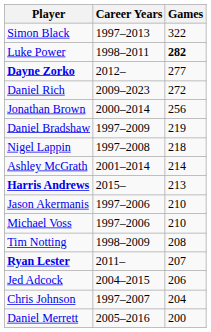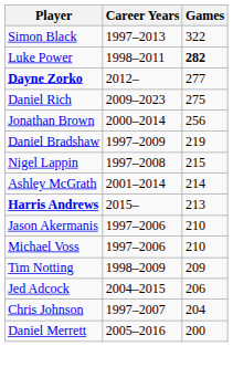Daniel Rich | Games: 272 -> 275
Nigel Lappin | Games: 218 -> 215
Tim Notting | Games: 208 -> 209
- row: Ryan Lester | 2011– | 207
